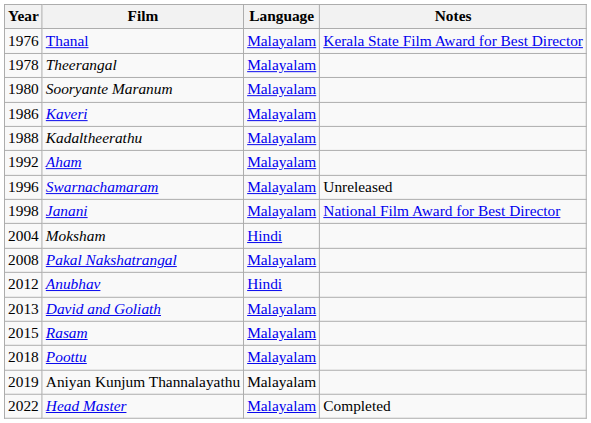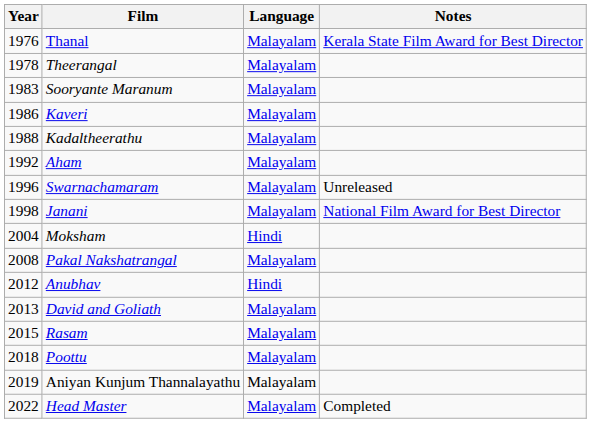Sooryante Maranum | Year: 1980 -> 1983
